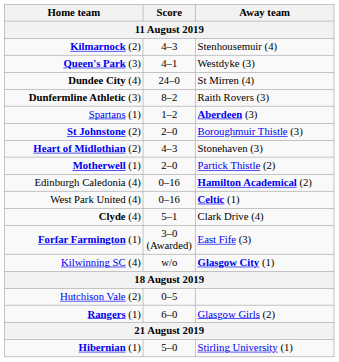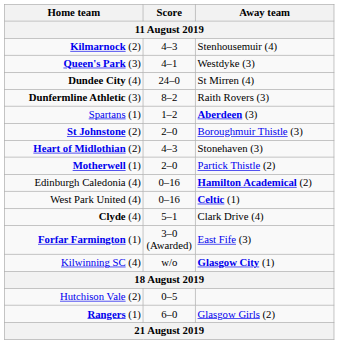- row: Hibernian (1) | 5–0 | Stirling University (1)
